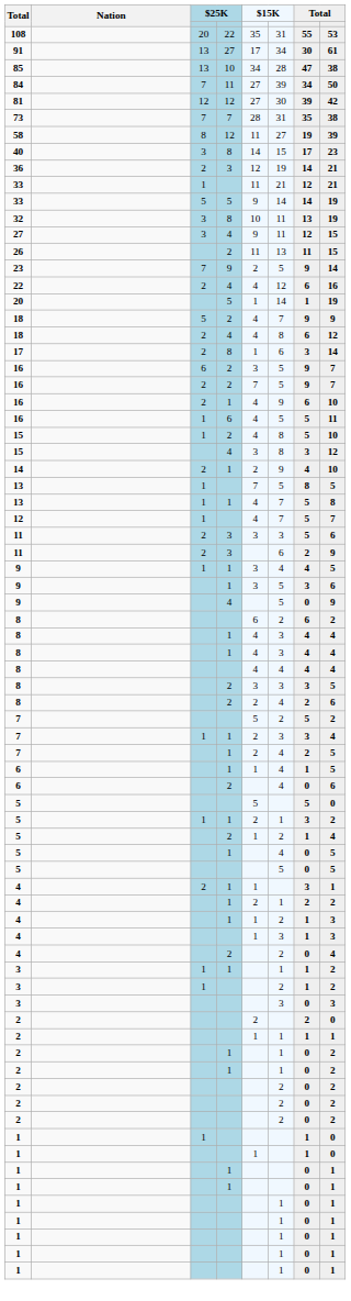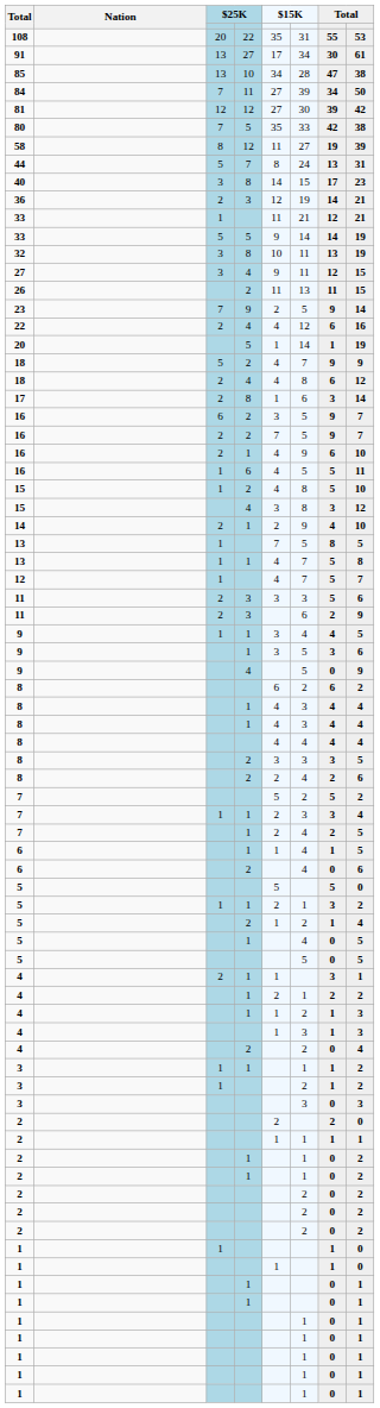+ row: 80 | 7 | 5 | 35 | 33 | 42 | 38
- row: 73 | 7 | 7 | 28 | 31 | 35 | 38
+ row: 44 | 5 | 7 | 8 | 24 | 13 | 31
